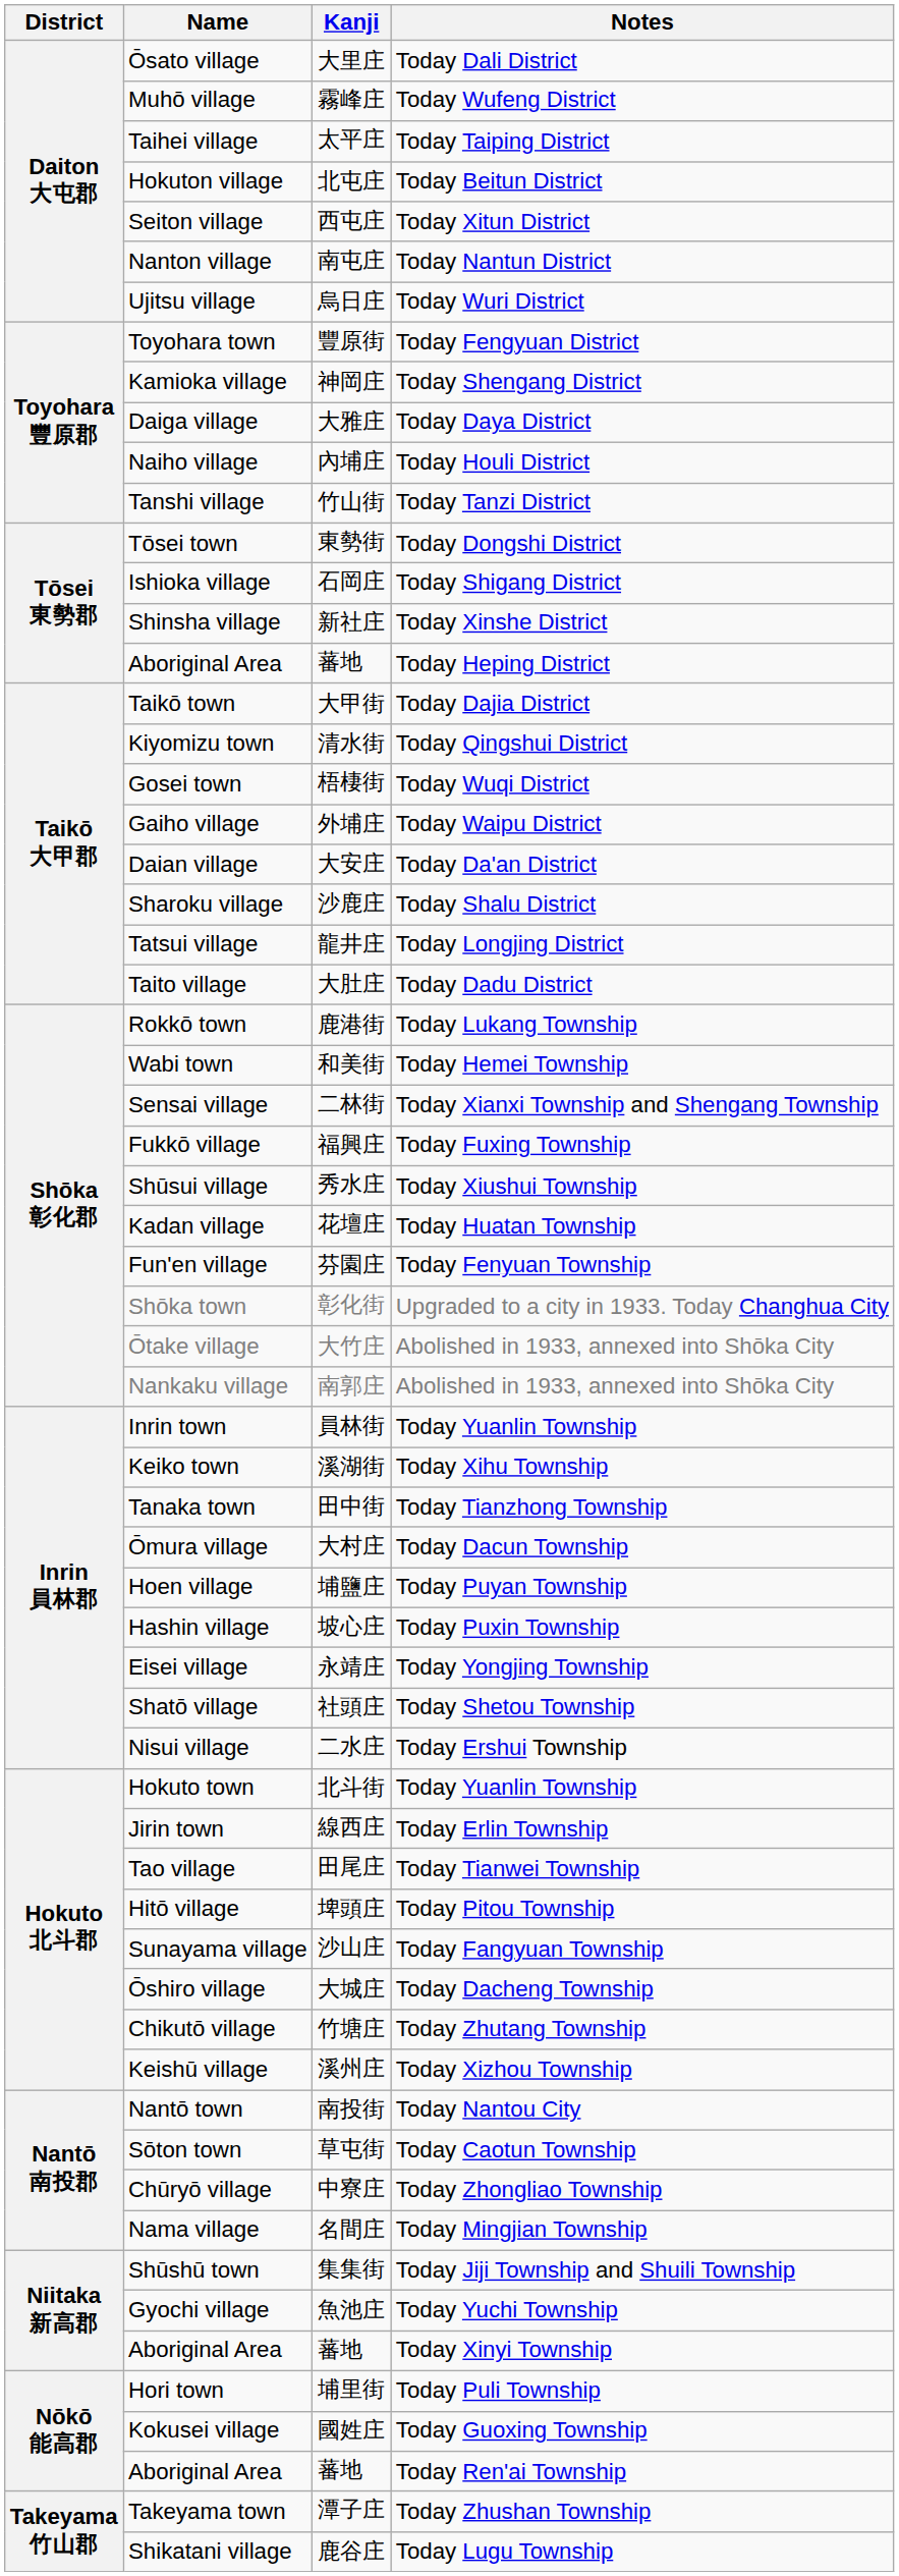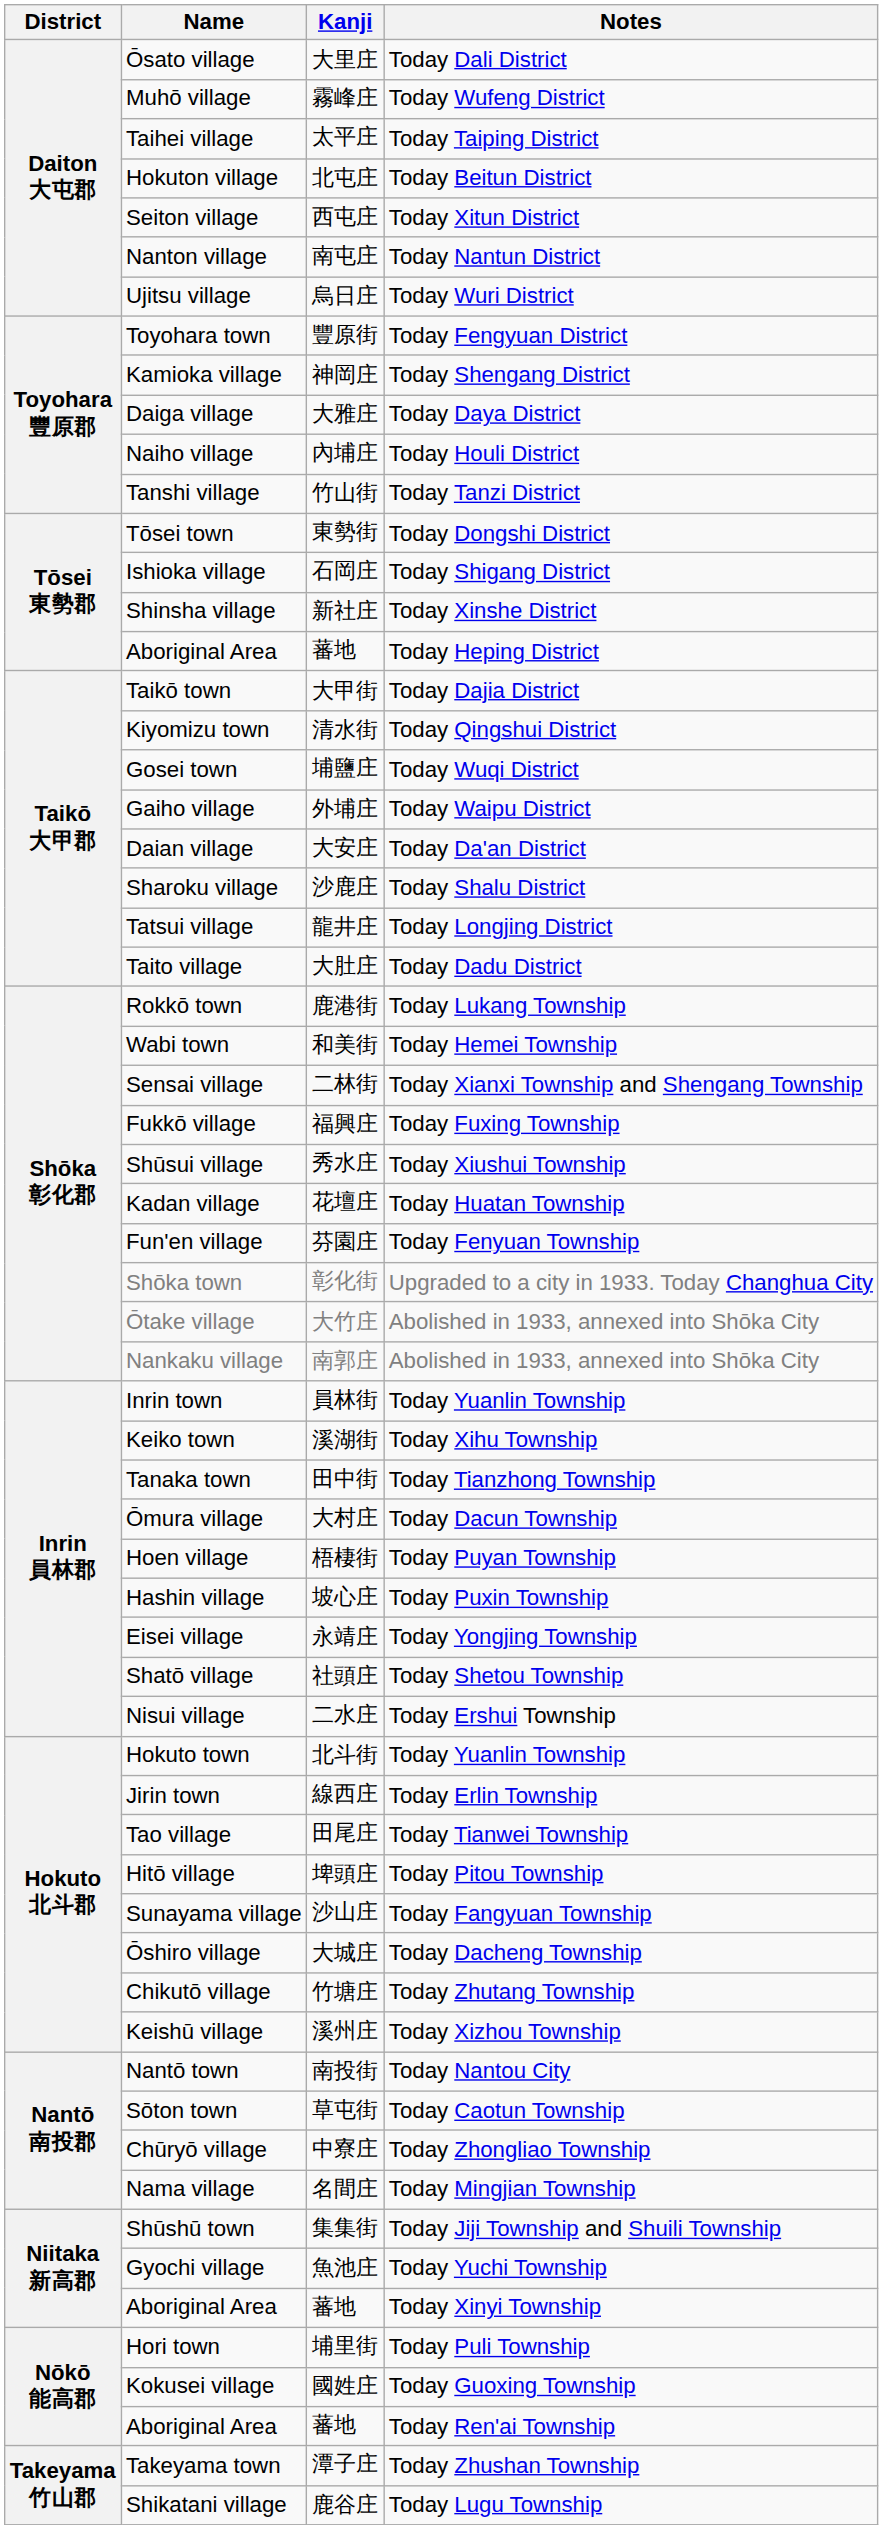Gosei town | Kanji: 梧棲街 -> 埔鹽庄
Hoen village | Kanji: 埔鹽庄 -> 梧棲街
